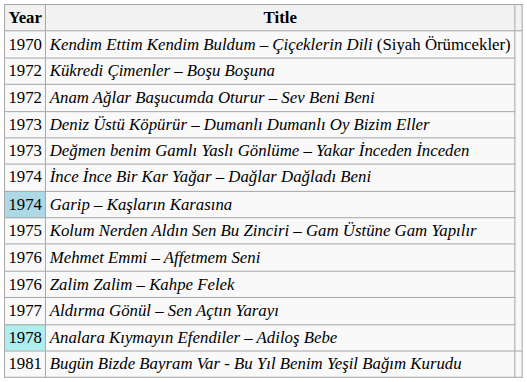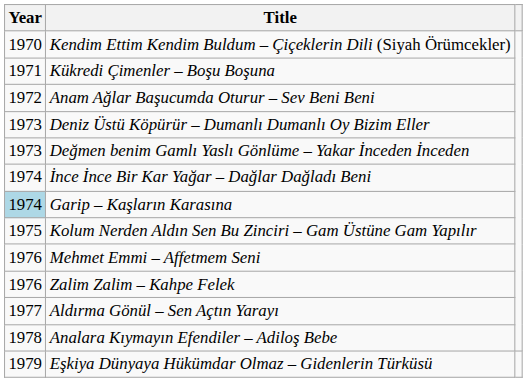Kükredi Çimenler – Boşu Boşuna | Year: 1972 -> 1971
Analara Kıymayın Efendiler – Adiloş Bebe | Year: paleturquoise background -> no background
+ row: 1979 | Eşkiya Dünyaya Hükümdar Olmaz – Gidenlerin Türküsü
- row: 1981 | Bugün Bizde Bayram Var - Bu Yıl Benim Yeşil Bağım Kurudu
